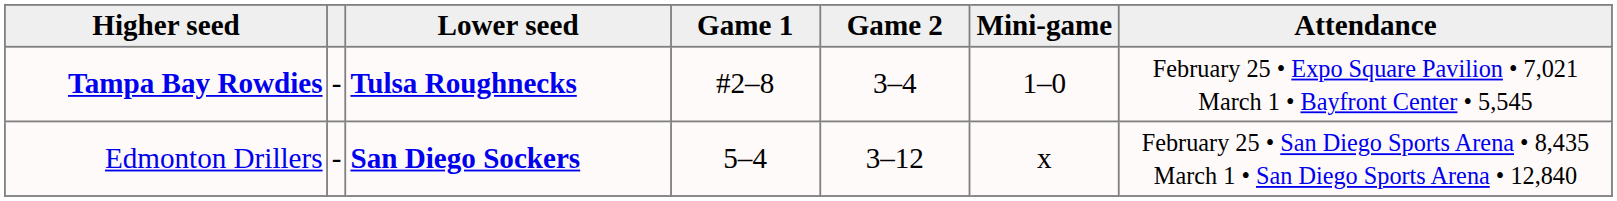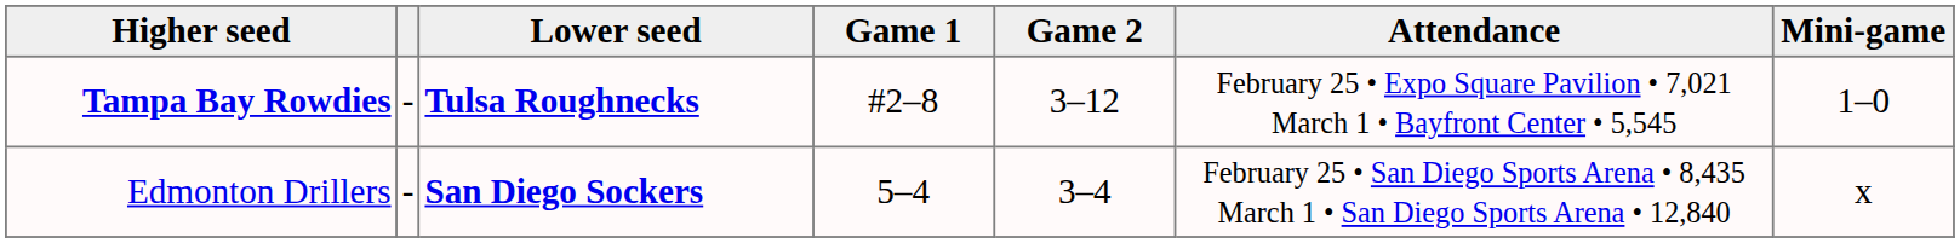columns swapped: Mini-game <-> Attendance
Tampa Bay Rowdies | Game 2: 3–4 -> 3–12
Edmonton Drillers | Game 2: 3–12 -> 3–4
